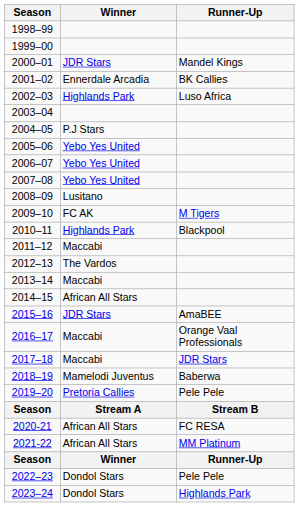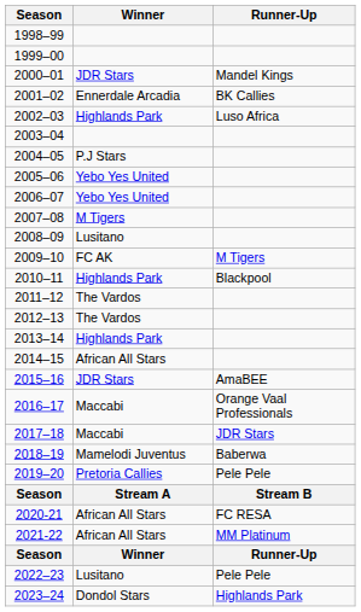2007–08 | Winner: Yebo Yes United -> M Tigers
2011–12 | Winner: Maccabi -> The Vardos
2013–14 | Winner: Maccabi -> Highlands Park
2022–23 | Winner: Dondol Stars -> Lusitano
